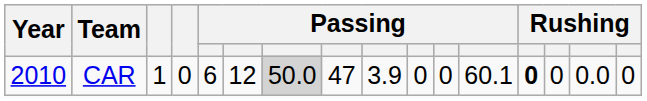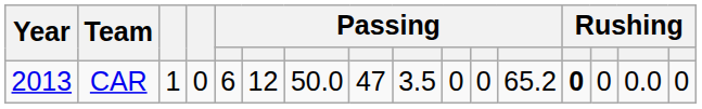CAR | Year: 2010 -> 2013
CAR | column 7: lightgrey background -> no background
CAR | column 9: 3.9 -> 3.5
CAR | column 12: 60.1 -> 65.2
